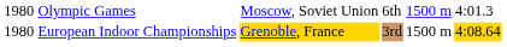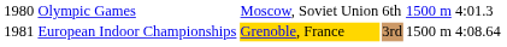European Indoor Championships | column 1: 1980 -> 1981
European Indoor Championships | column 6: gold background -> no background
